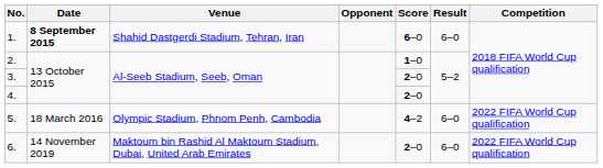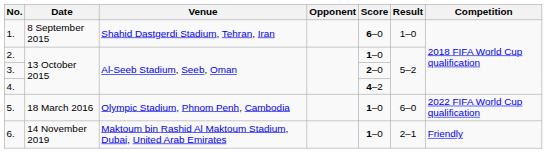1. | Date: bold -> normal
1. | Result: 6–0 -> 1–0
4. | Score: 2–0 -> 4–2
5. | Score: 4–2 -> 1–0
6. | Score: 2–0 -> 1–0
6. | Result: 6–0 -> 2–1
6. | Competition: 2022 FIFA World Cup qualification -> Friendly
